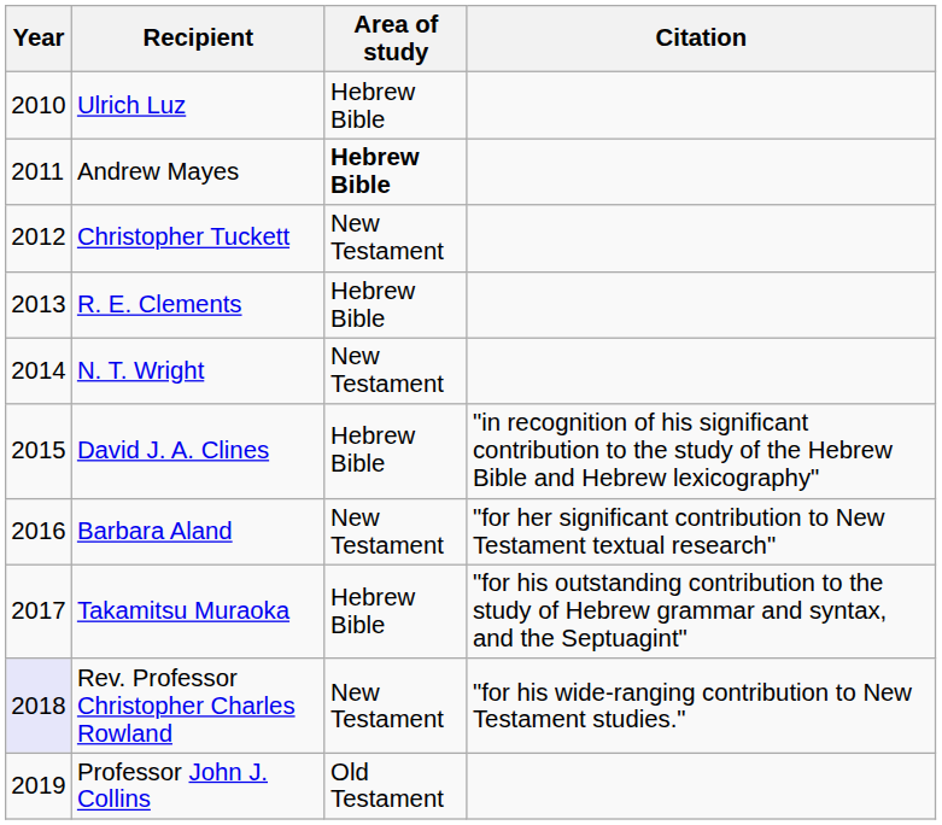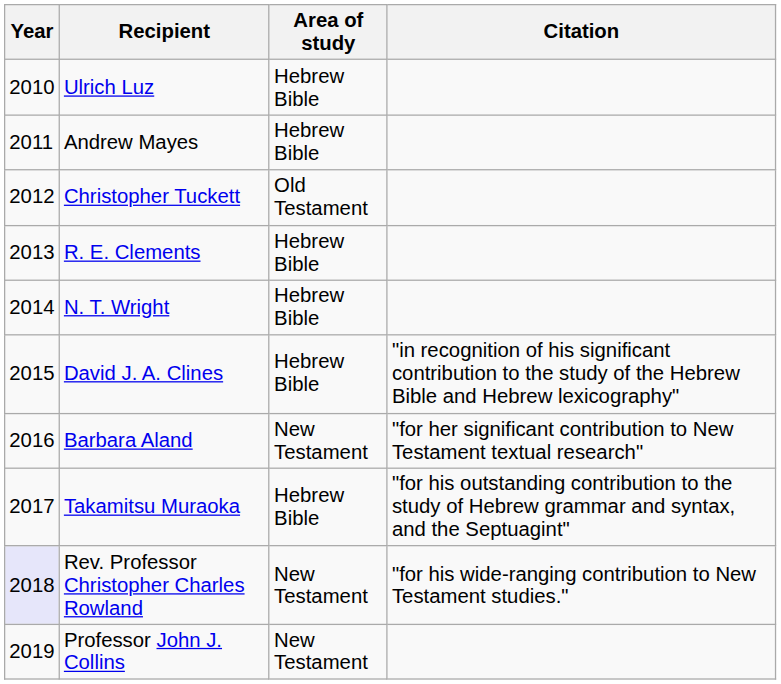Andrew Mayes | Area of study: bold -> normal
Christopher Tuckett | Area of study: New Testament -> Old Testament
N. T. Wright | Area of study: New Testament -> Hebrew Bible
Professor John J. Collins | Area of study: Old Testament -> New Testament
